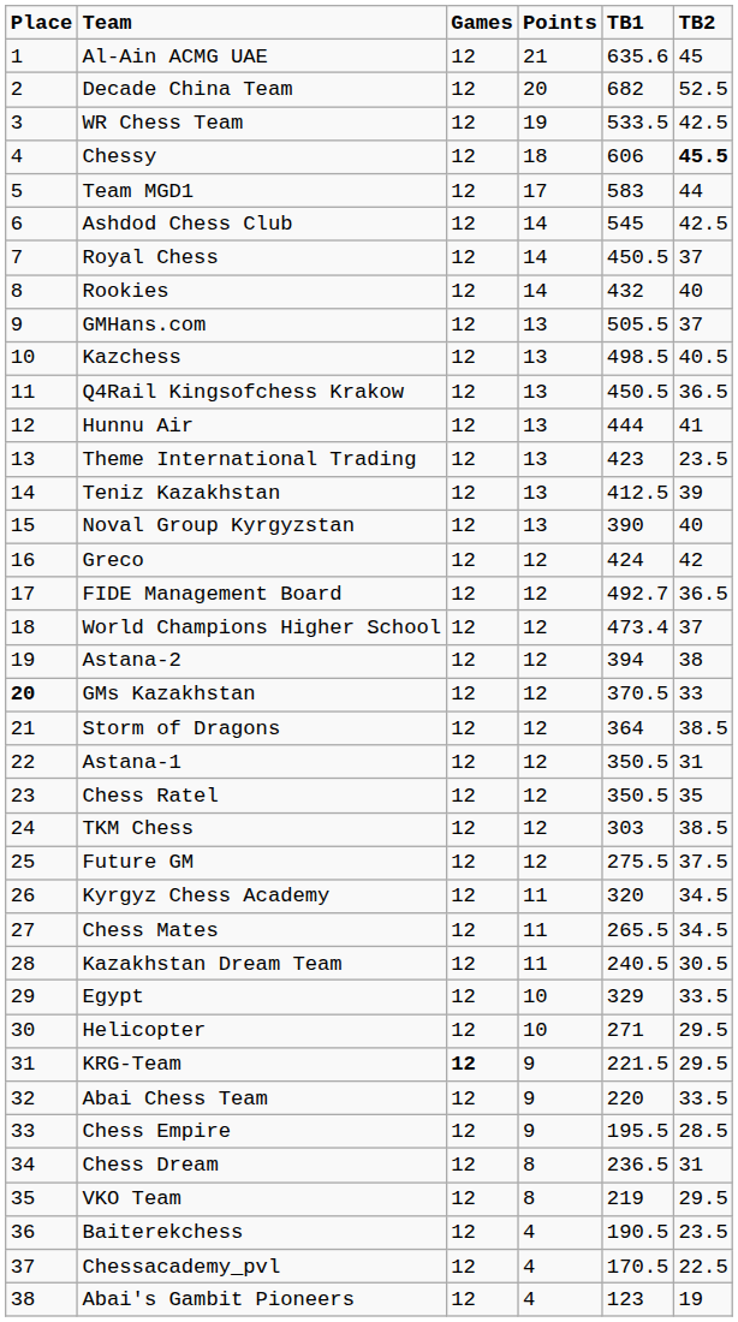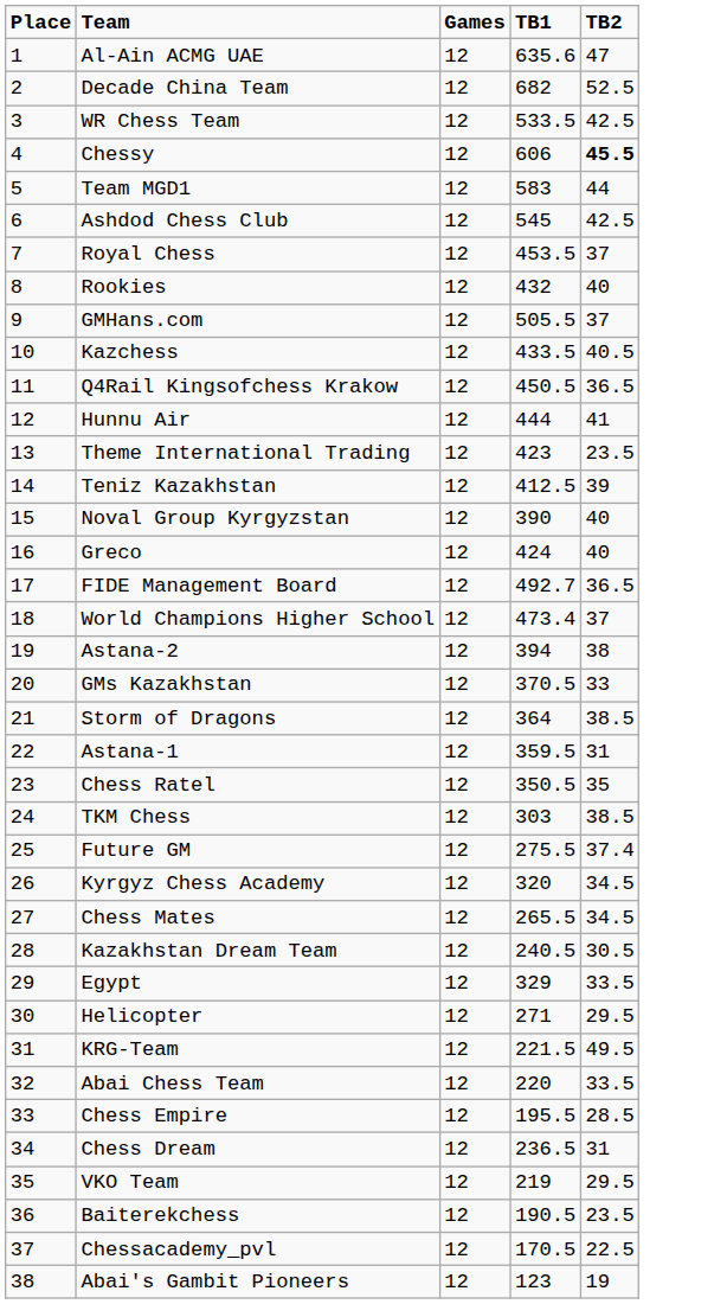- column: Points | 21 | 20 | 19 | 18 | 17 | 14 | 14 | 14 | 13 | 13 | 13 | 13 | 13 | 13 | 13 | 12 | 12 | 12 | 12 | 12 | 12 | 12 | 12 | 12 | 12 | 11 | 11 | 11 | 10 | 10 | 9 | 9 | 9 | 8 | 8 | 4 | 4 | 4
Al-Ain ACMG UAE | TB2: 45 -> 47
Royal Chess | TB1: 450.5 -> 453.5
Kazchess | TB1: 498.5 -> 433.5
Greco | TB2: 42 -> 40
GMs Kazakhstan | Place: bold -> normal
Astana-1 | TB1: 350.5 -> 359.5
Future GM | TB2: 37.5 -> 37.4
KRG-Team | Games: bold -> normal
KRG-Team | TB2: 29.5 -> 49.5
